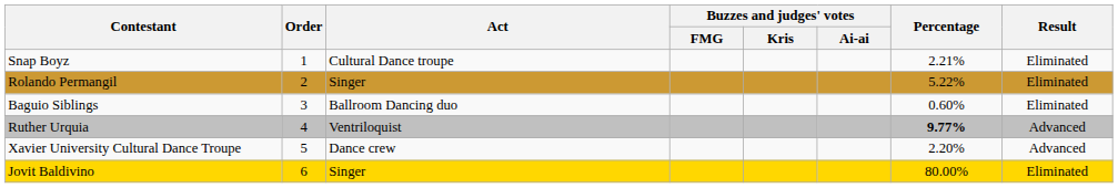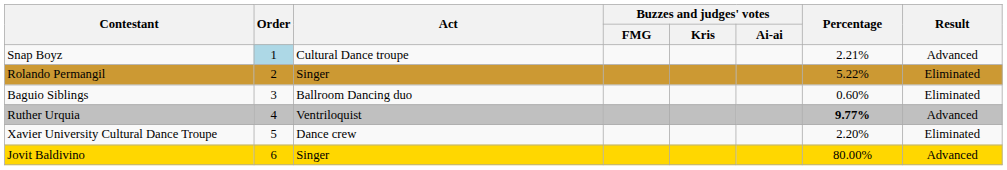Snap Boyz | Order: no background -> lightblue background
Snap Boyz | Result: Eliminated -> Advanced
Xavier University Cultural Dance Troupe | Result: Advanced -> Eliminated
Jovit Baldivino | Result: Eliminated -> Advanced
